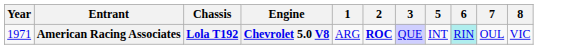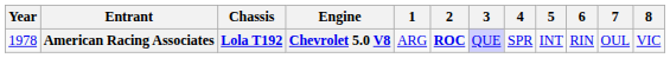+ column: 4 | SPR
American Racing Associates | Year: 1971 -> 1978
American Racing Associates | 6: paleturquoise background -> no background
